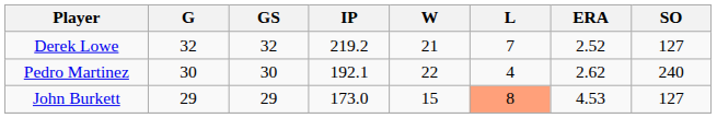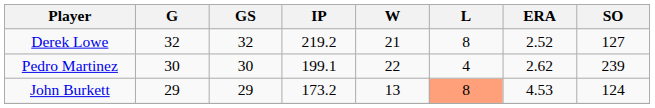Derek Lowe | L: 7 -> 8
Pedro Martinez | IP: 192.1 -> 199.1
Pedro Martinez | SO: 240 -> 239
John Burkett | IP: 173.0 -> 173.2
John Burkett | W: 15 -> 13
John Burkett | SO: 127 -> 124
